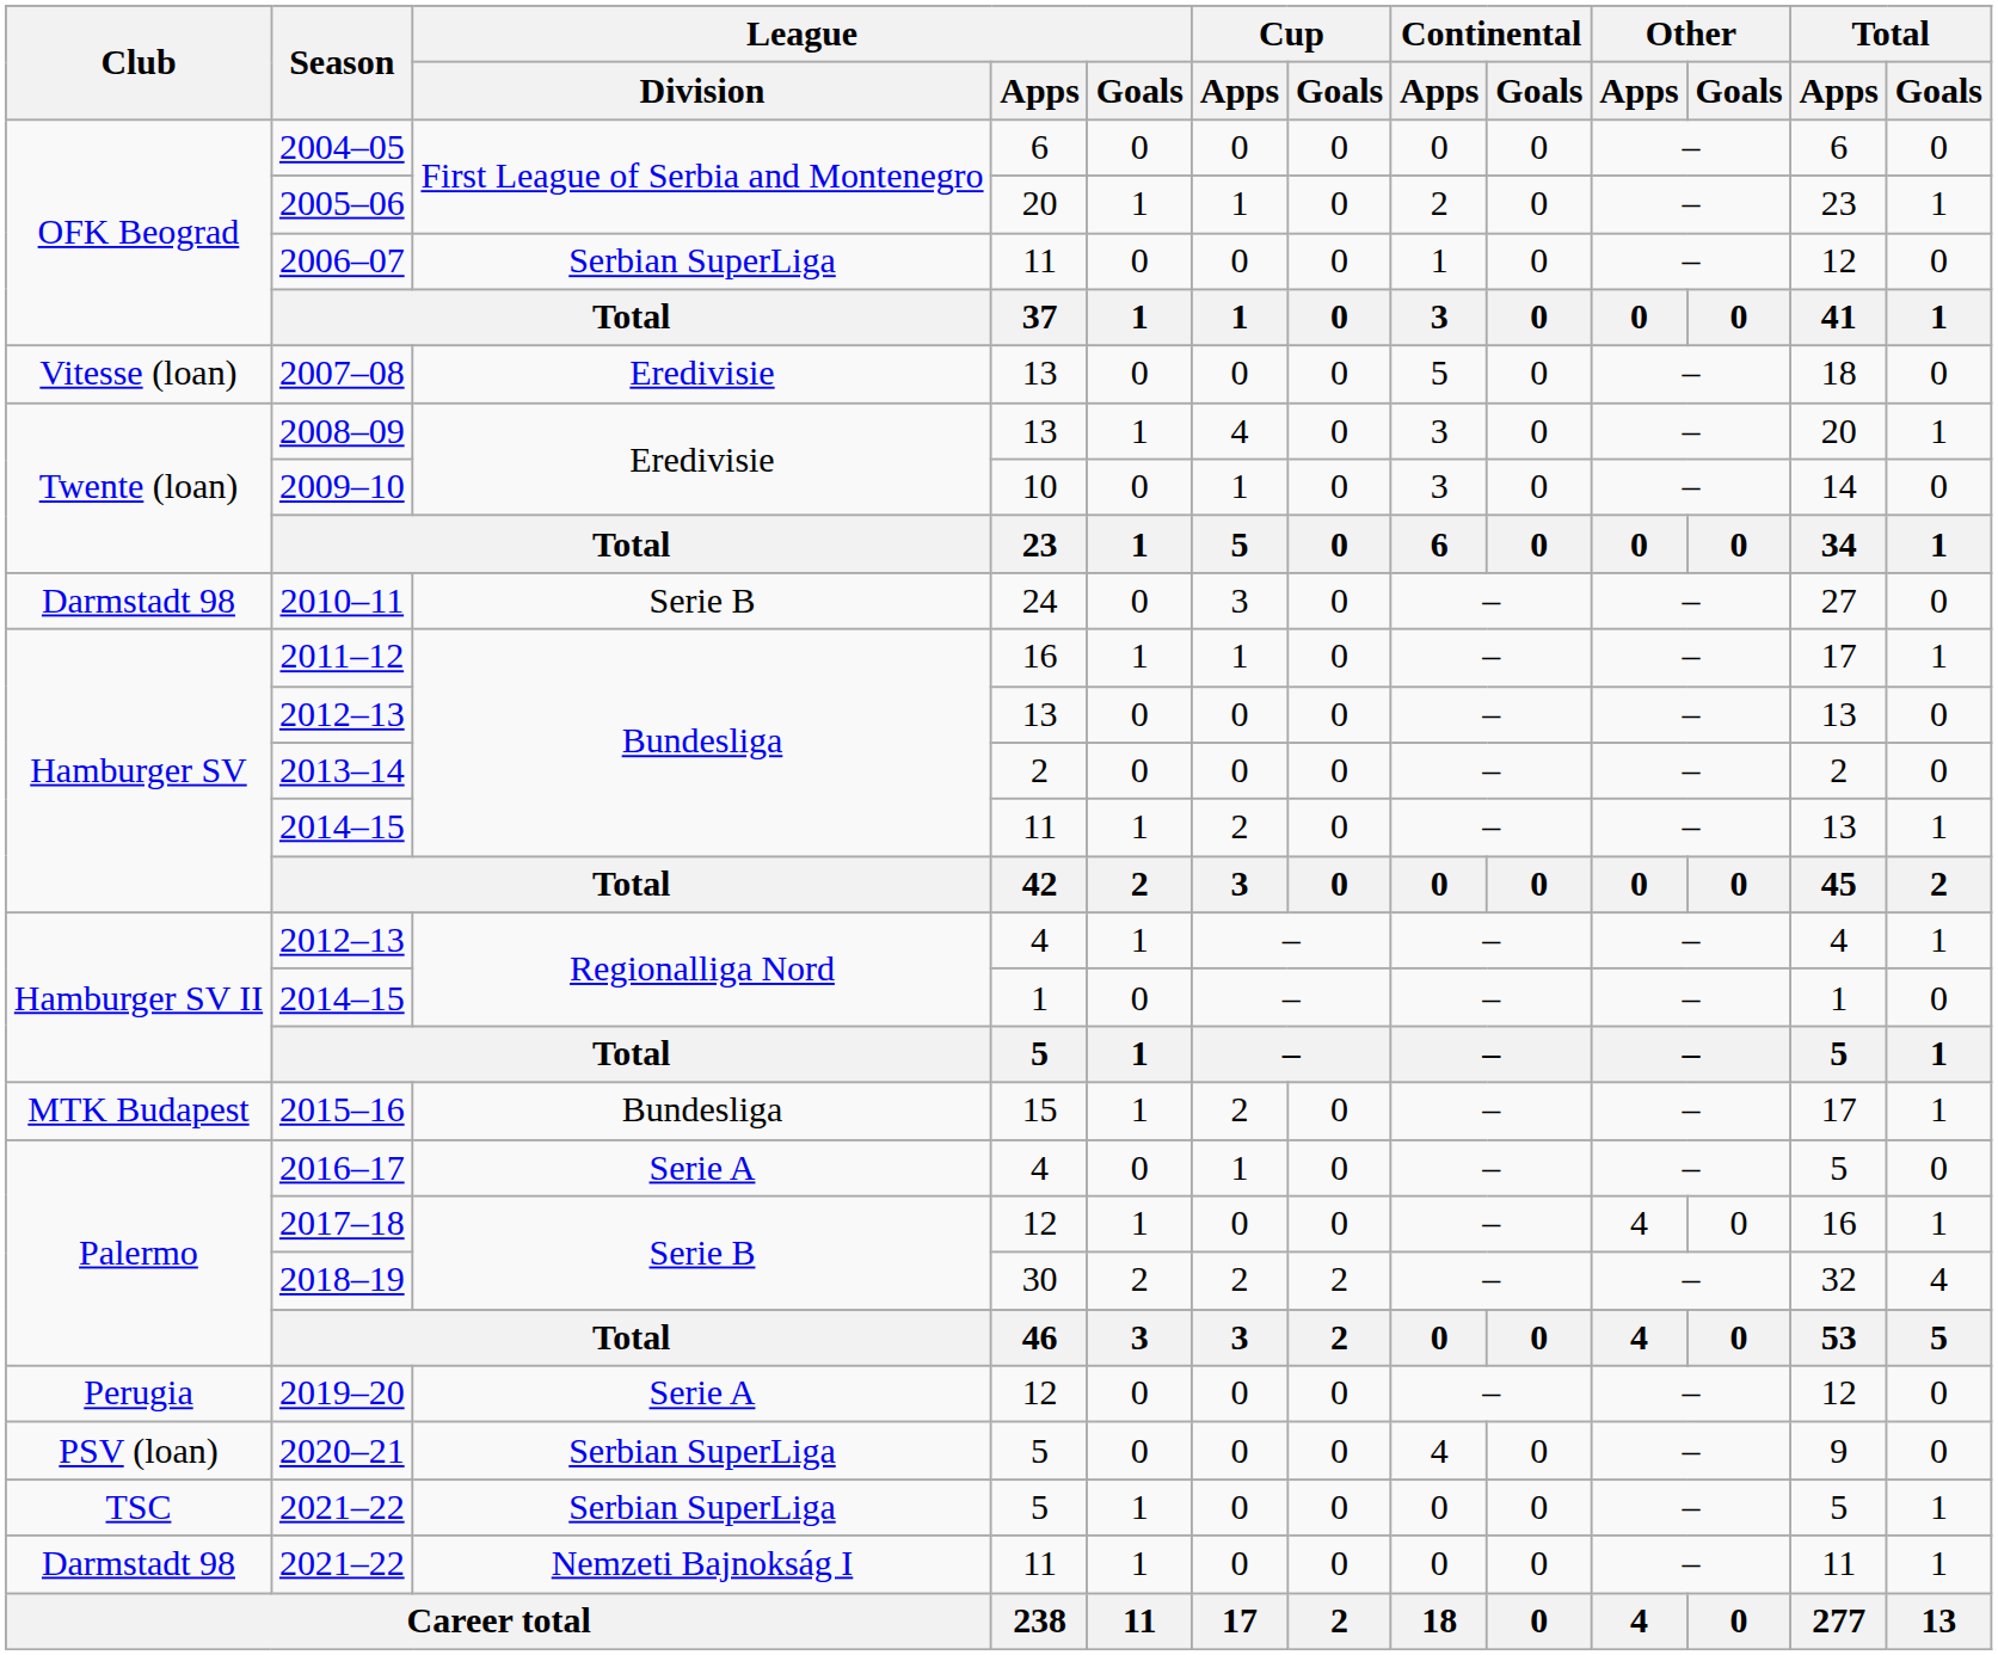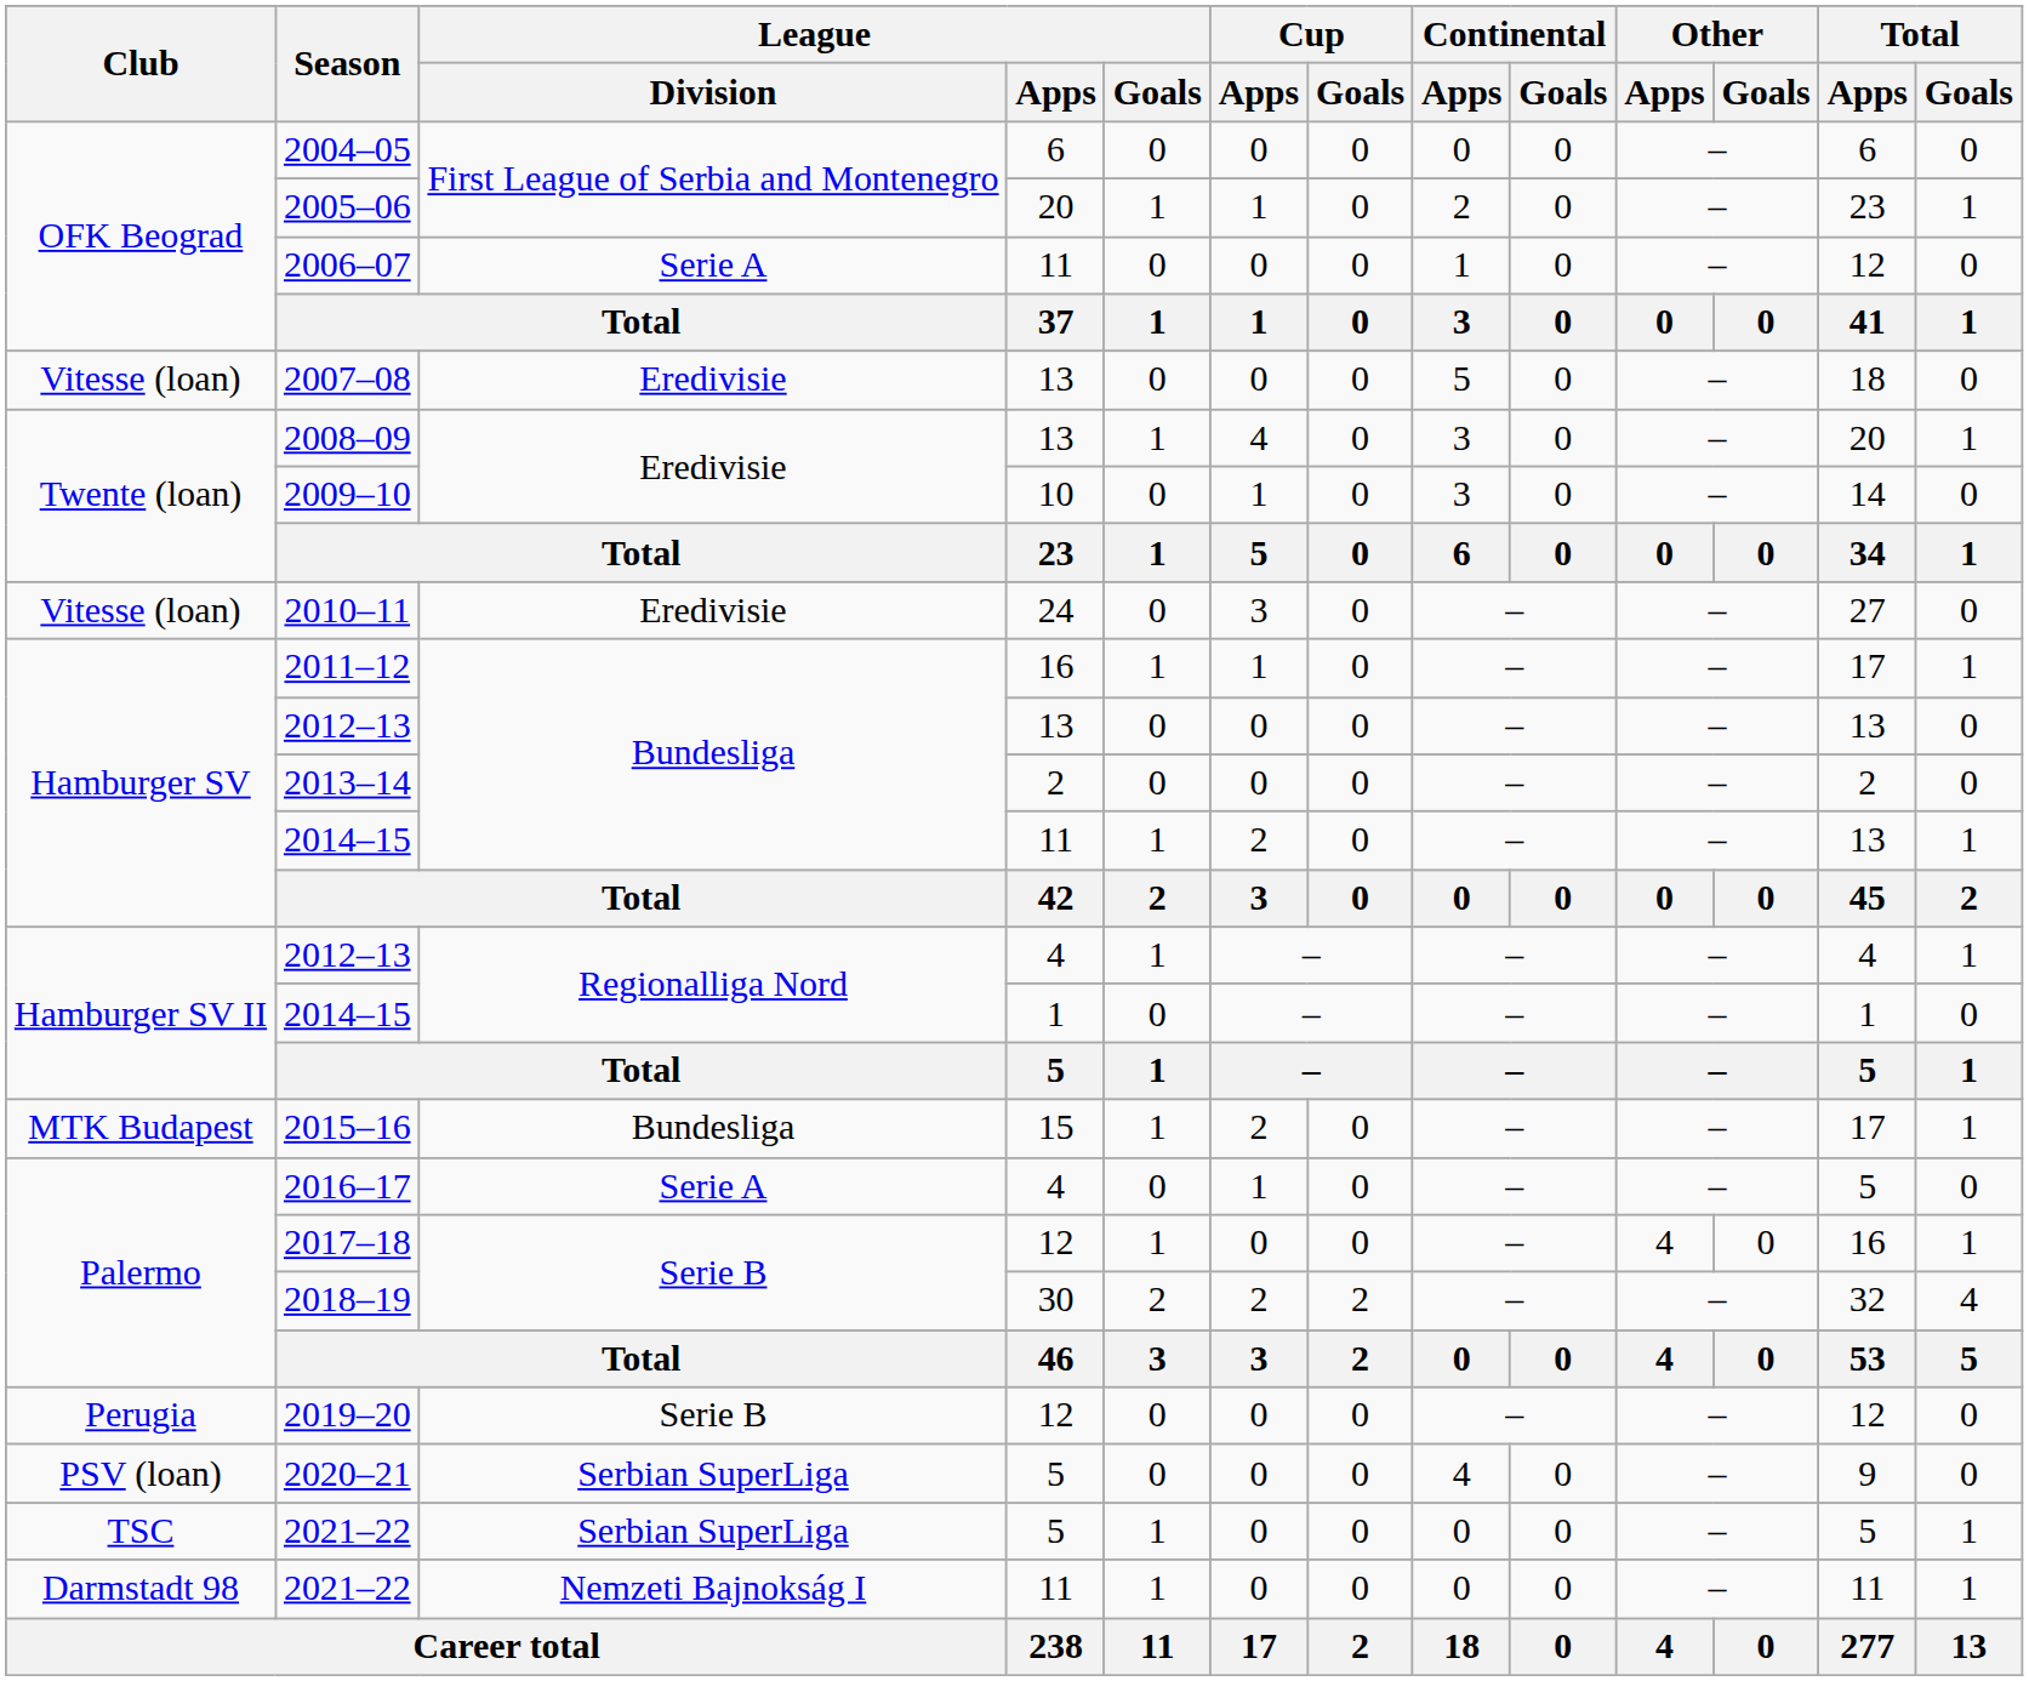2006–07 | League / Division: Serbian SuperLiga -> Serie A
2010–11 | Club: Darmstadt 98 -> Vitesse (loan)
2010–11 | League / Division: Serie B -> Eredivisie
2019–20 | League / Division: Serie A -> Serie B
